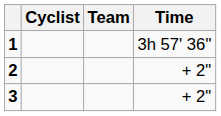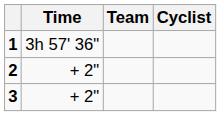columns swapped: Cyclist <-> Time
